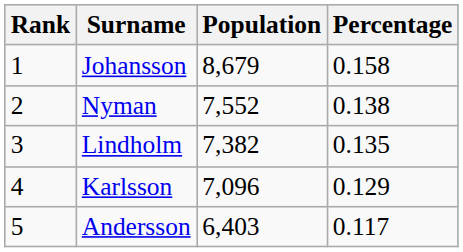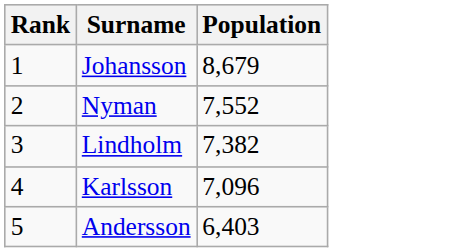- column: Percentage | 0.158 | 0.138 | 0.135 | 0.129 | 0.117
